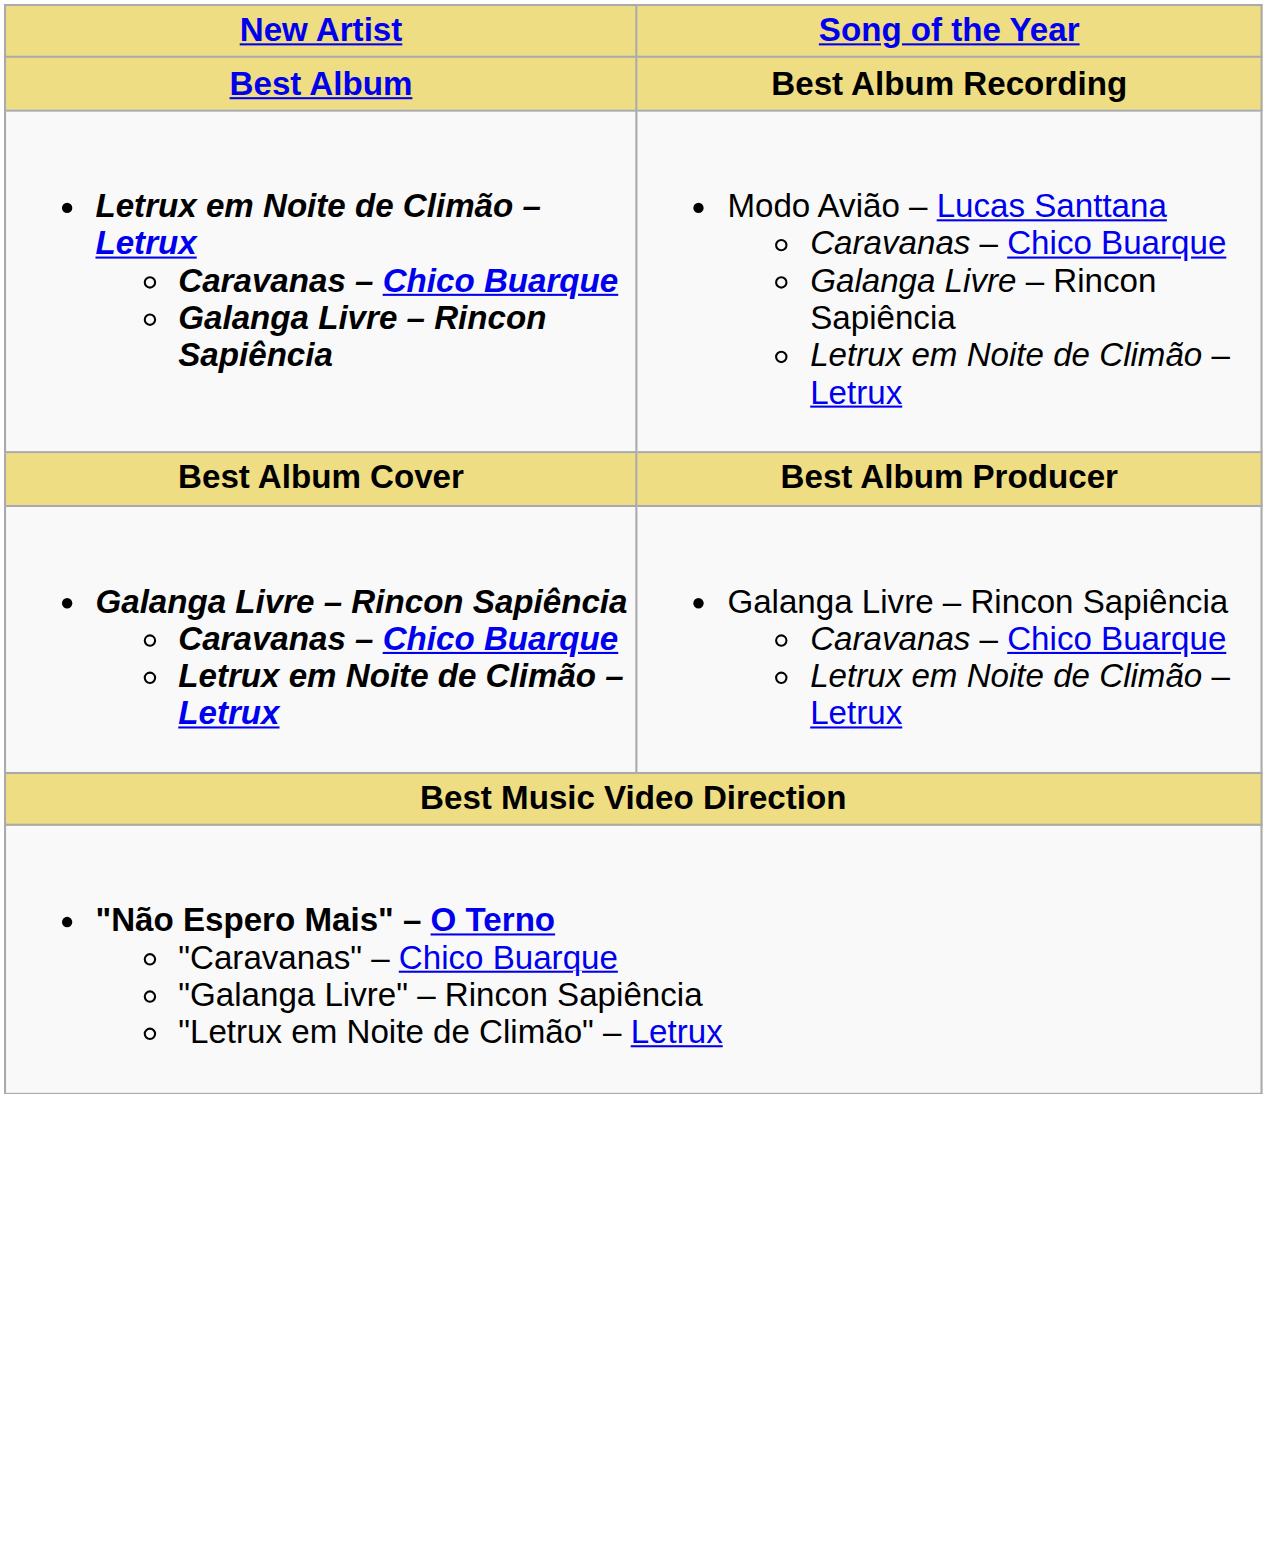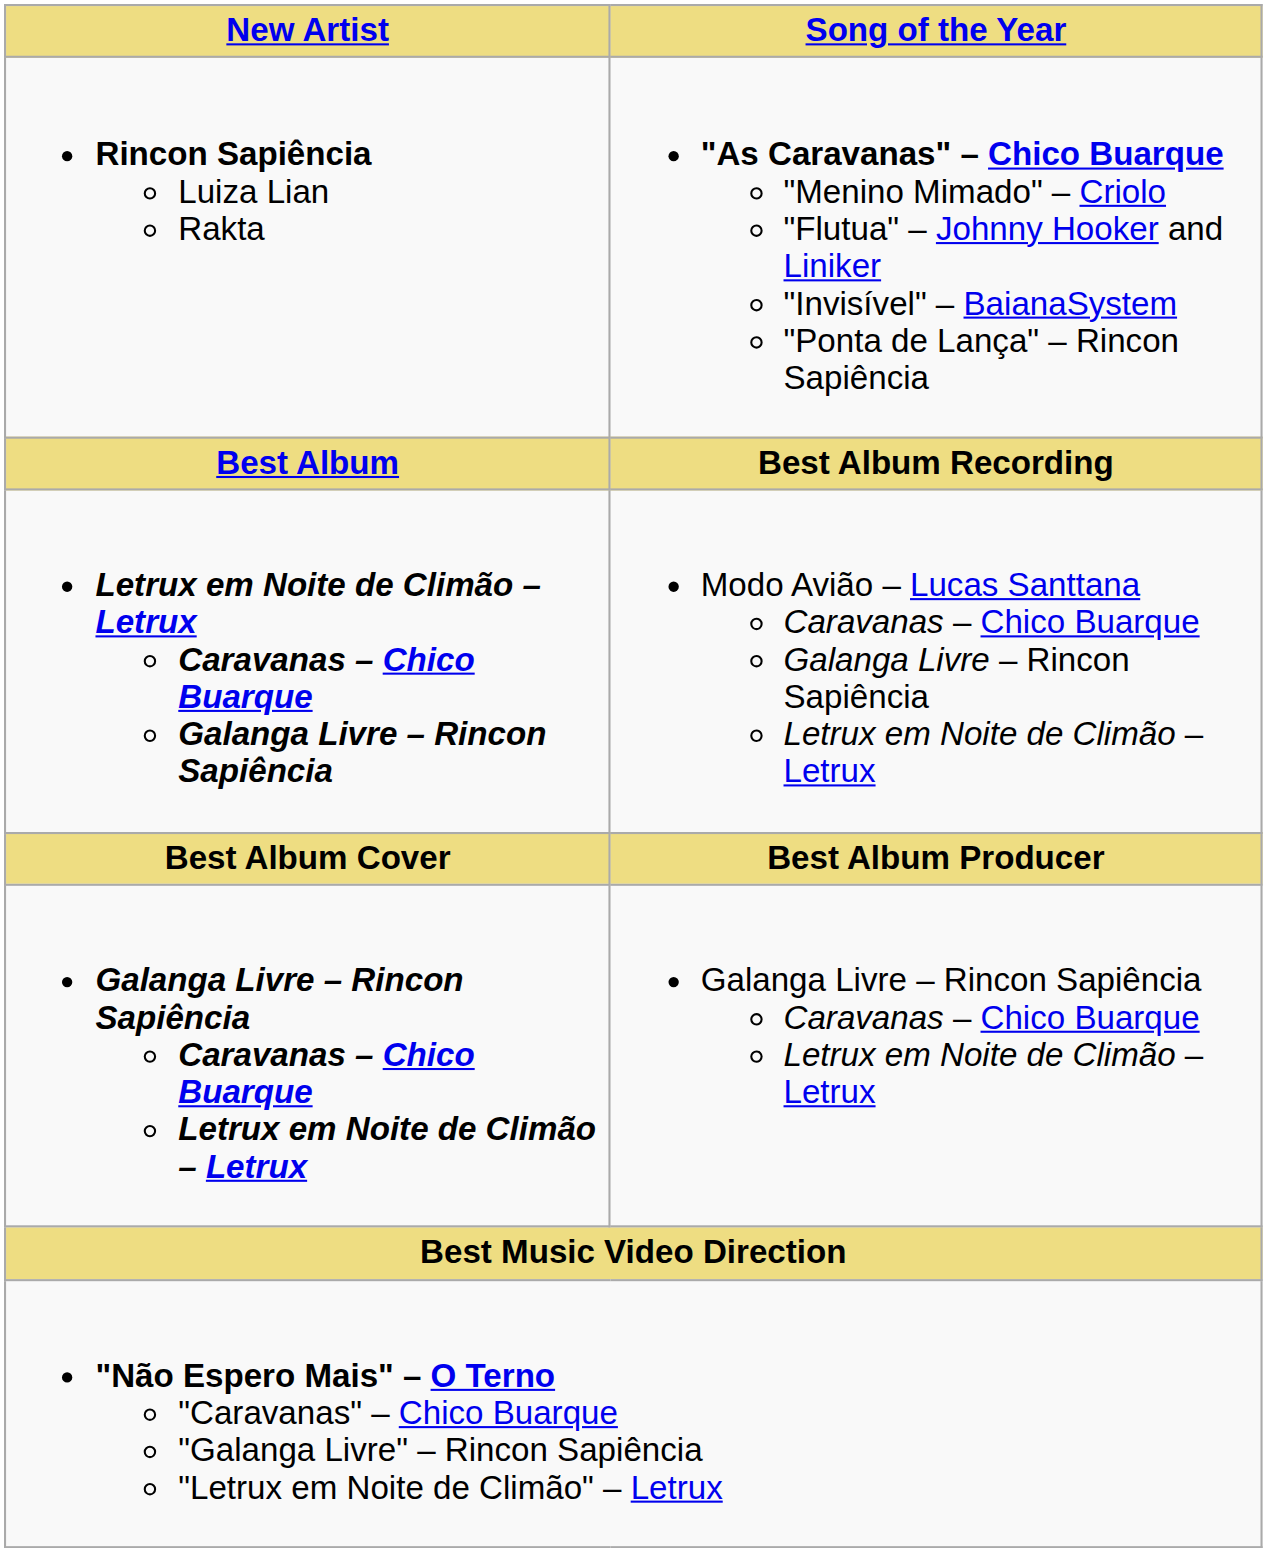+ row: Rincon Sapiência Luiza Lian Rakta | "As Caravanas" – Chico Buarque "Menino Mimado" – Criolo "Flutua" – Johnny Hooker and Liniker "Invisível" – BaianaSystem "Ponta de Lança" – Rincon Sapiência
